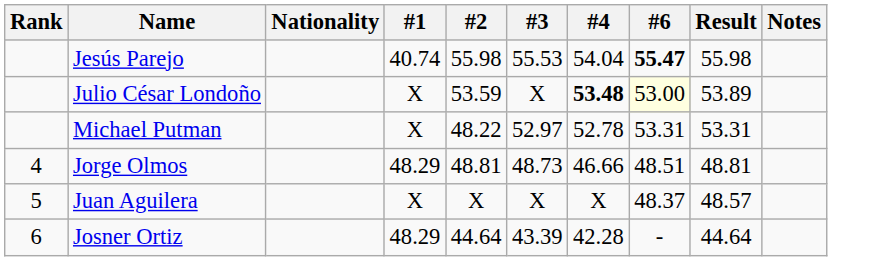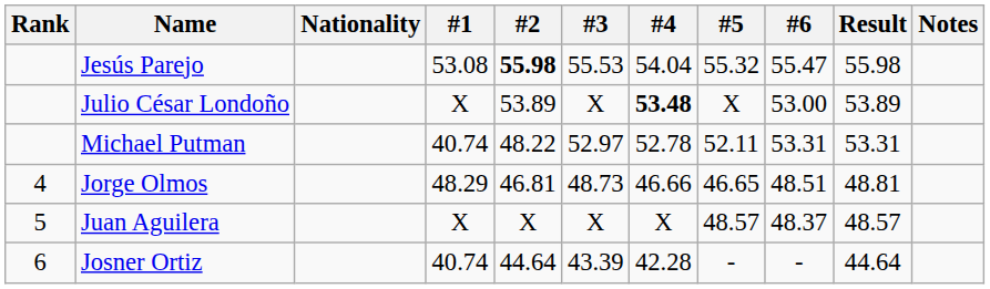+ column: #5 | 55.32 | X | 52.11 | 46.65 | 48.57 | -
Jesús Parejo | #1: 40.74 -> 53.08
Jesús Parejo | #2: normal -> bold
Jesús Parejo | #6: bold -> normal
Julio César Londoño | #2: 53.59 -> 53.89
Julio César Londoño | #6: lightyellow background -> no background
Michael Putman | #1: X -> 40.74
Jorge Olmos | #2: 48.81 -> 46.81
Josner Ortiz | #1: 48.29 -> 40.74
